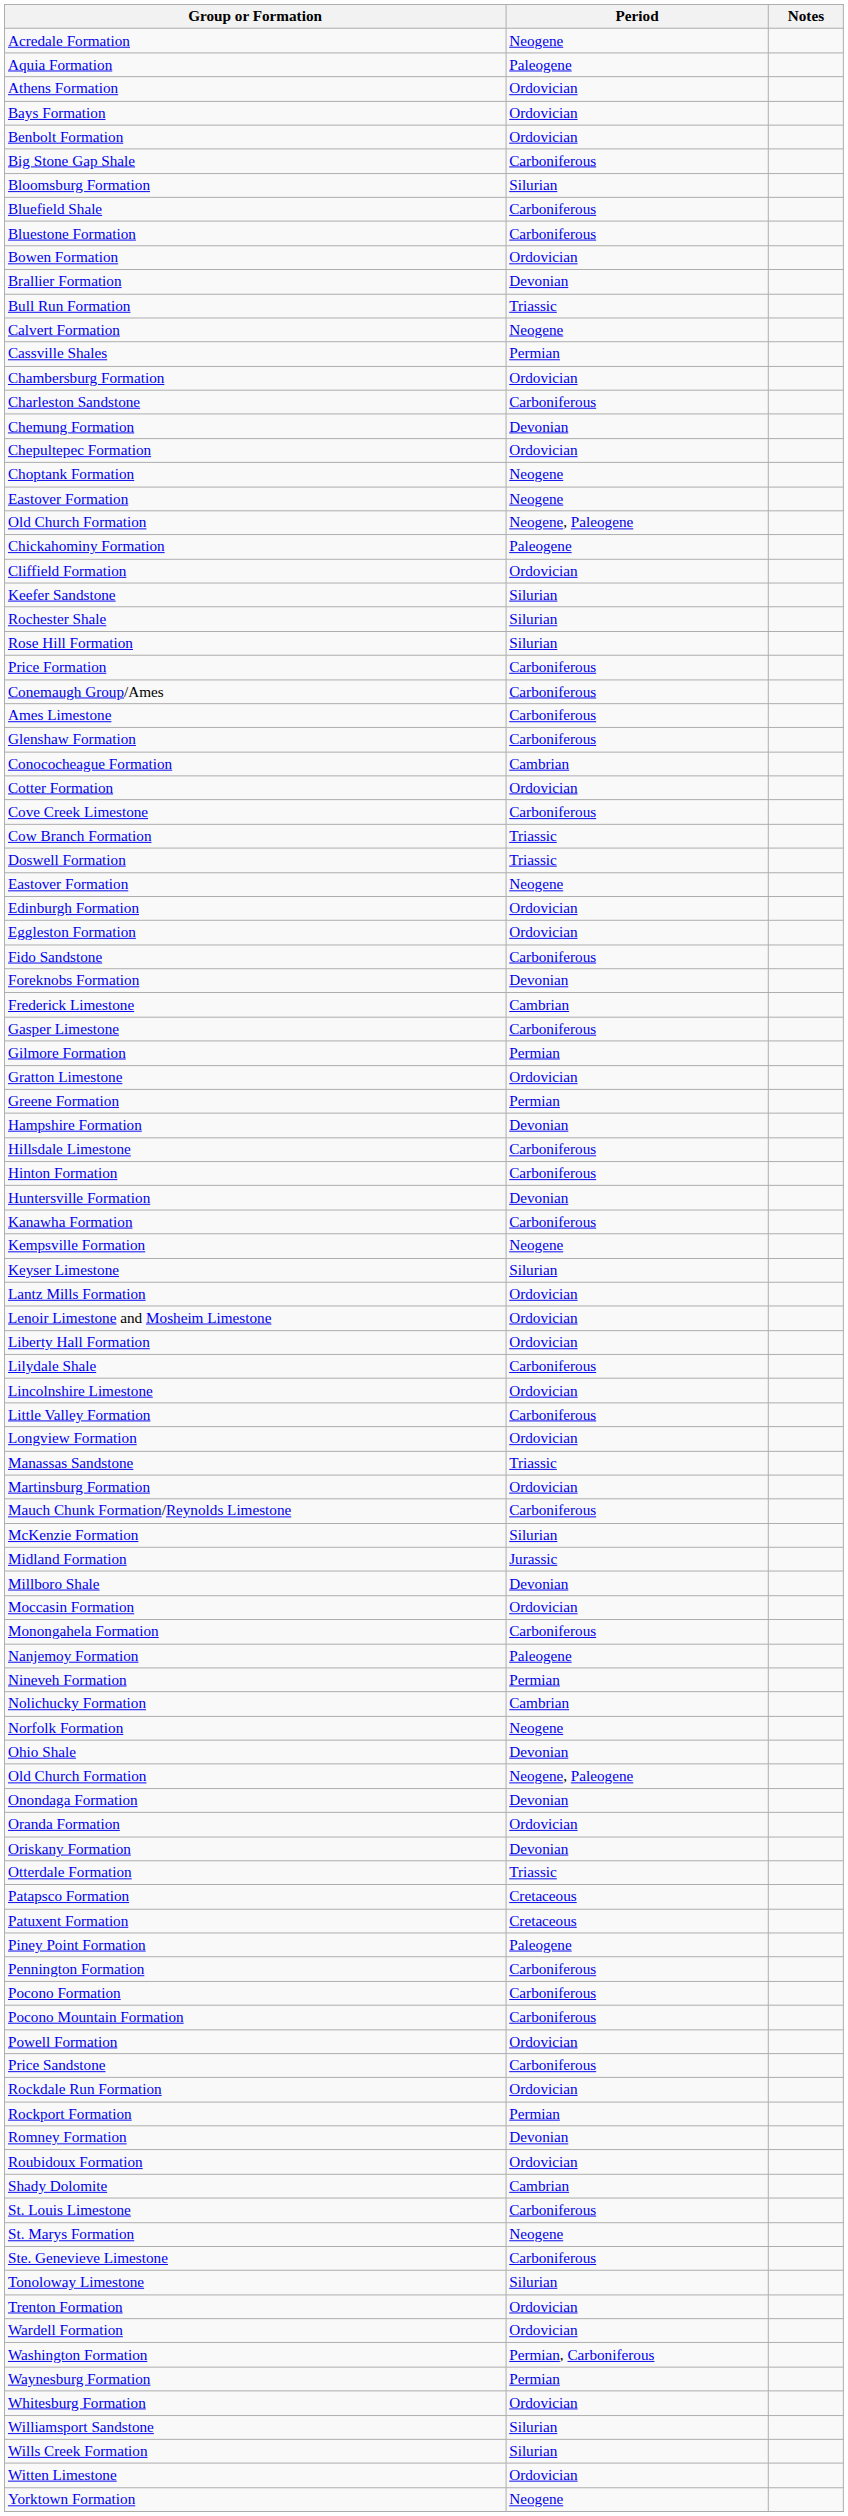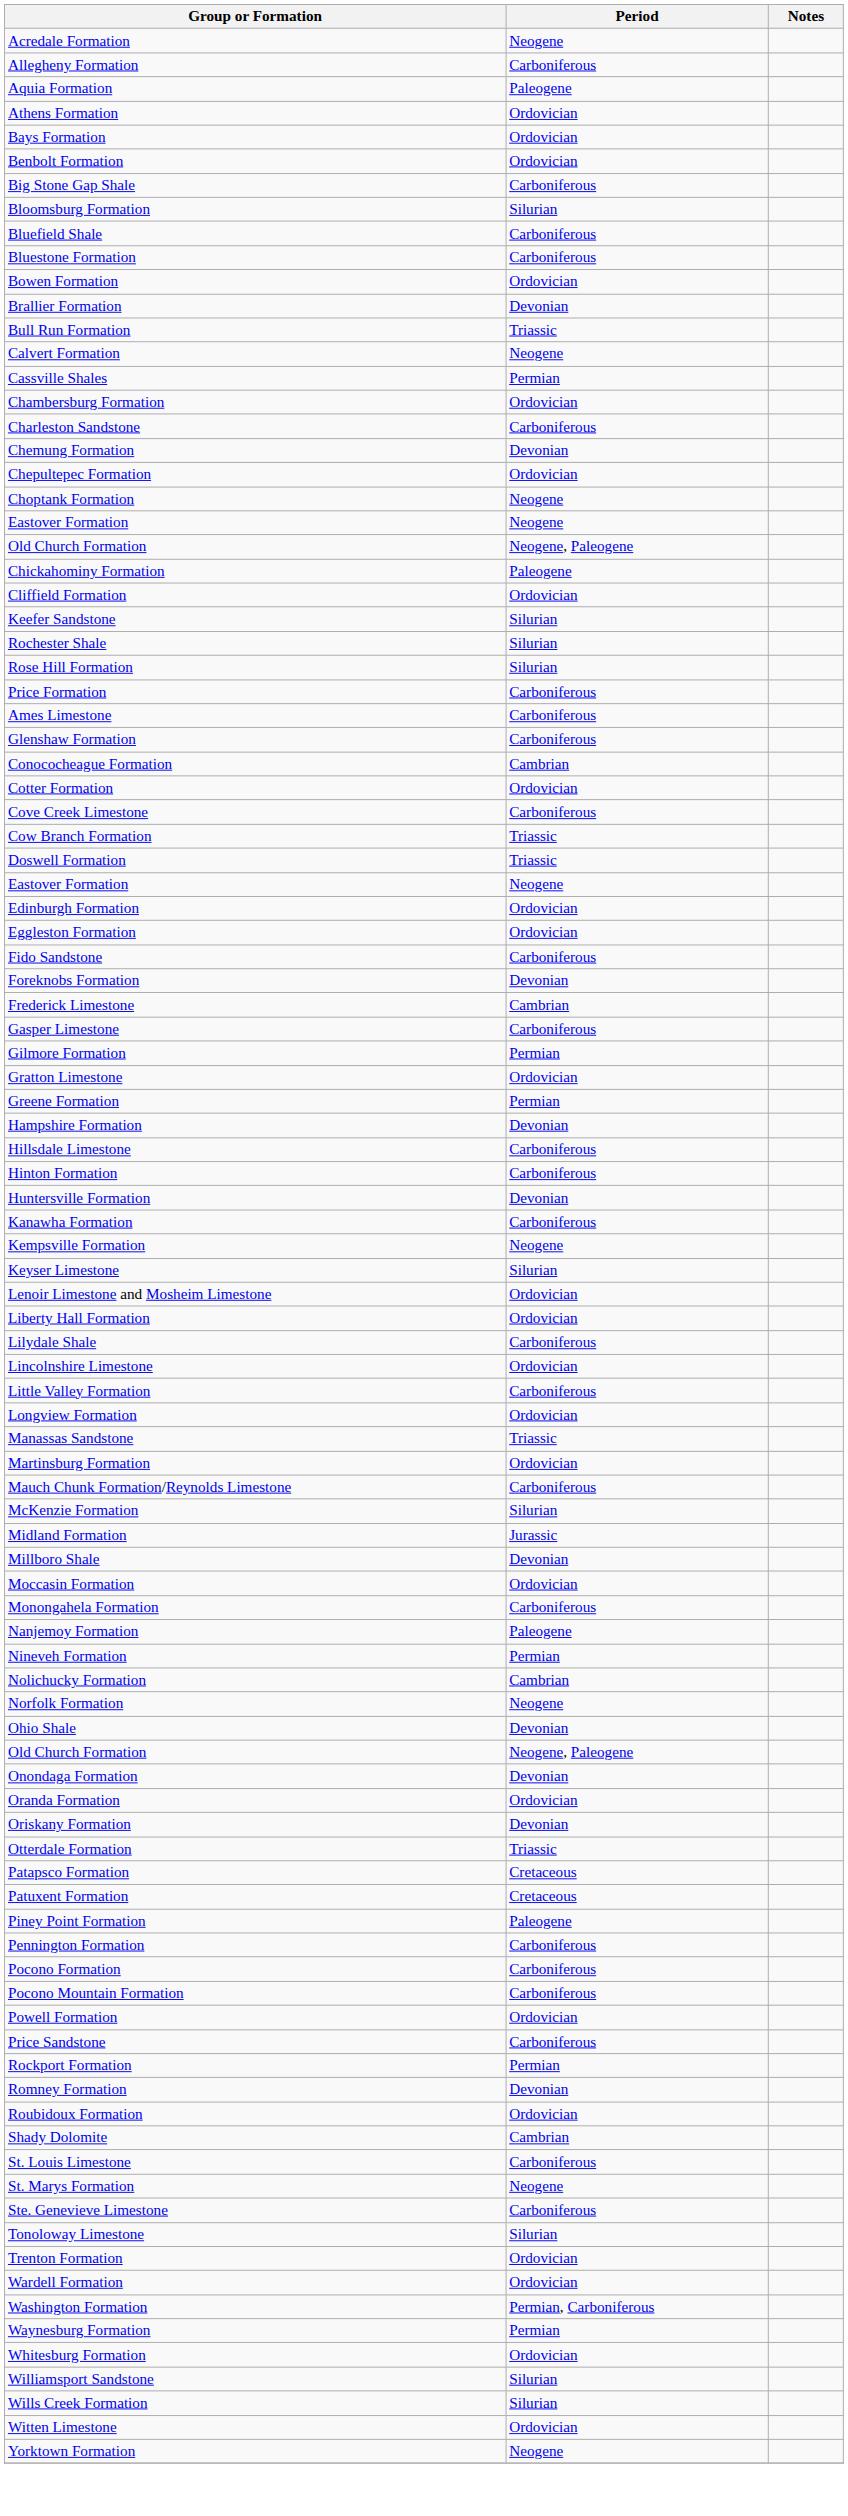+ row: Allegheny Formation | Carboniferous
- row: Conemaugh Group/Ames | Carboniferous
- row: Lantz Mills Formation | Ordovician
- row: Rockdale Run Formation | Ordovician
